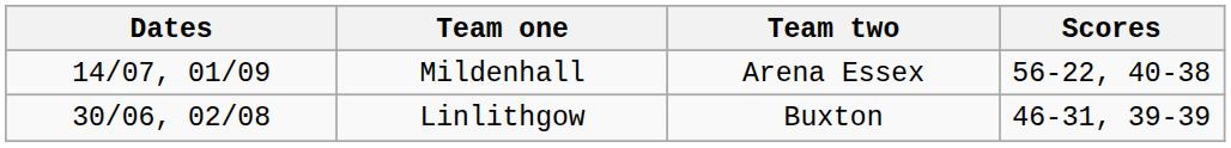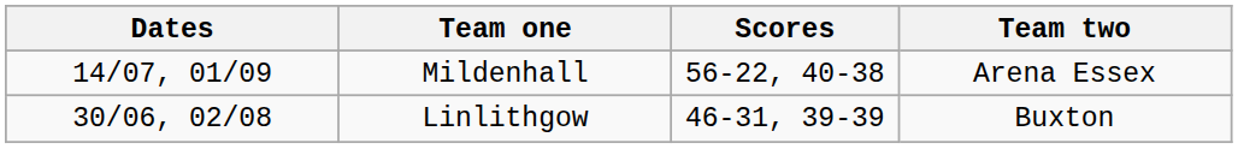columns swapped: Team two <-> Scores
